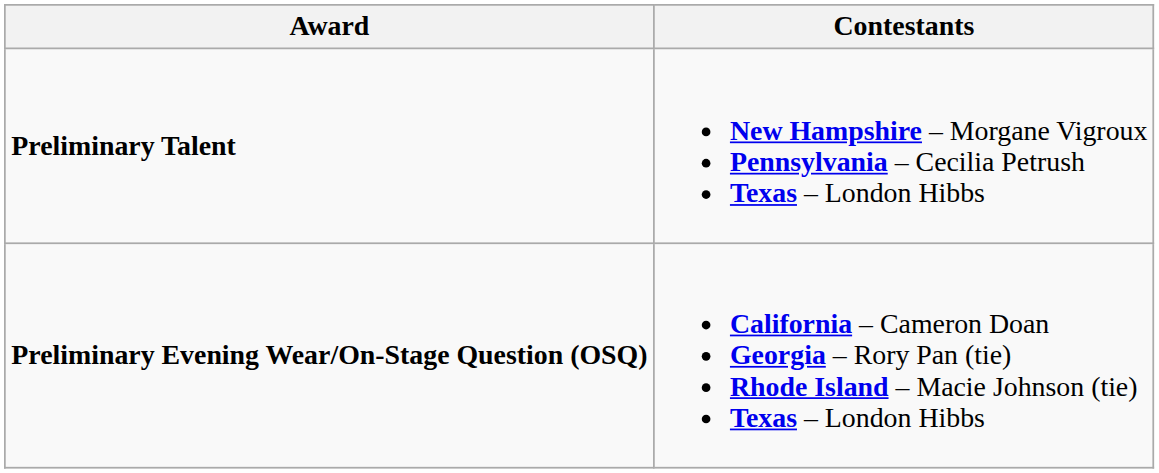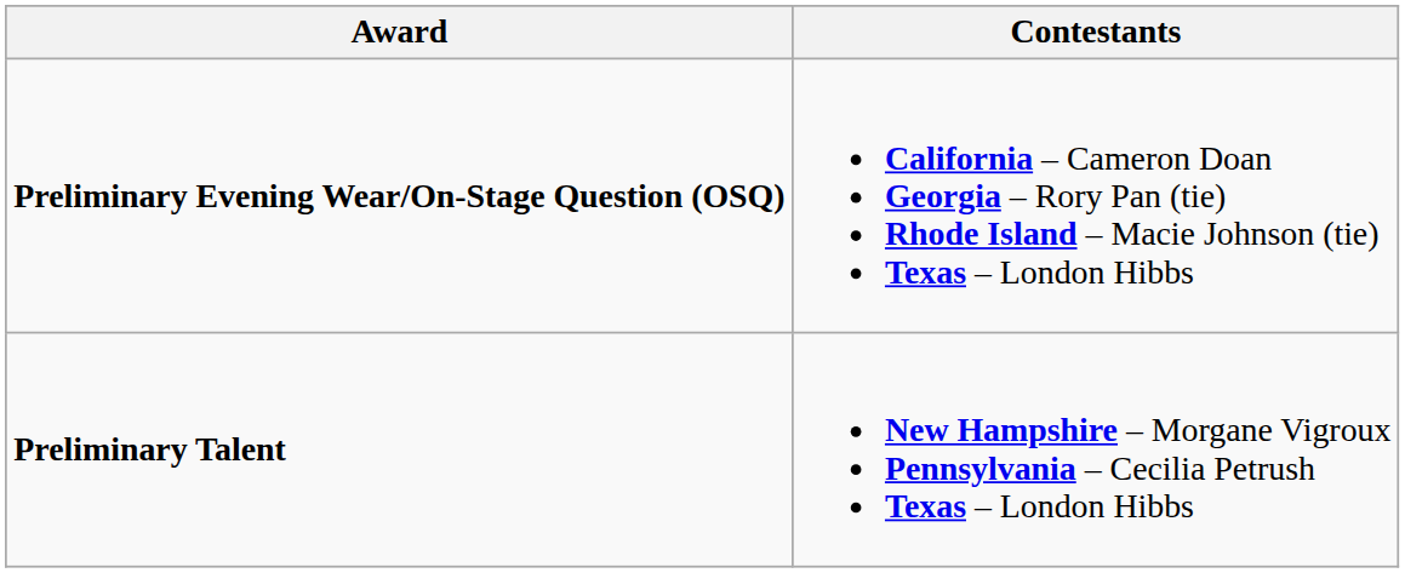rows swapped: Preliminary Evening Wear/On-Stage Question (OSQ) <-> Preliminary Talent
